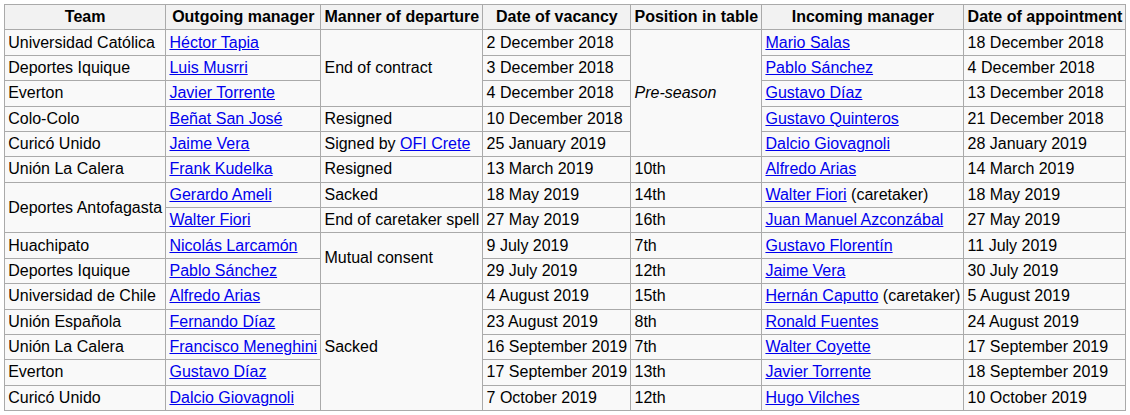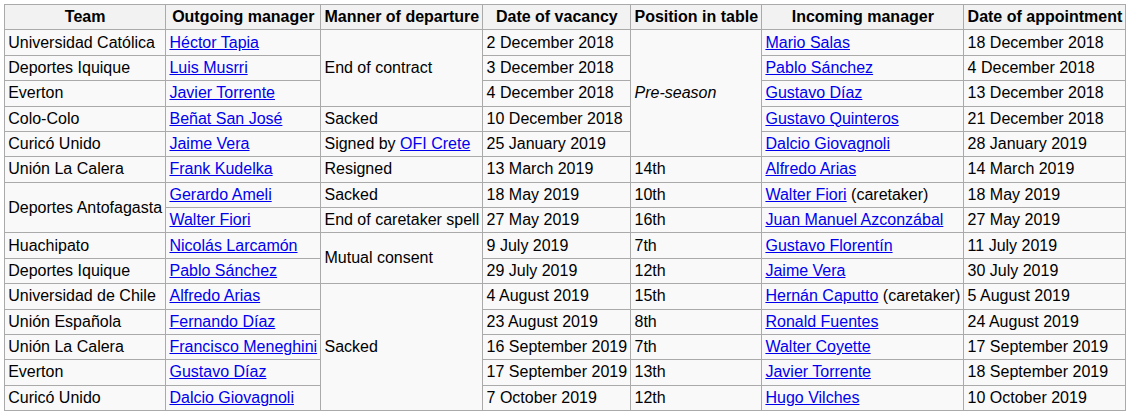Beñat San José | Manner of departure: Resigned -> Sacked
Frank Kudelka | Position in table: 10th -> 14th
Gerardo Ameli | Position in table: 14th -> 10th
